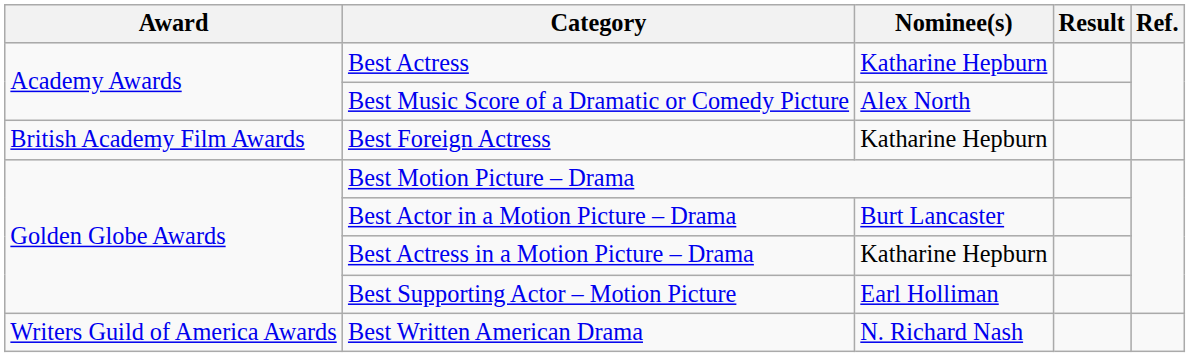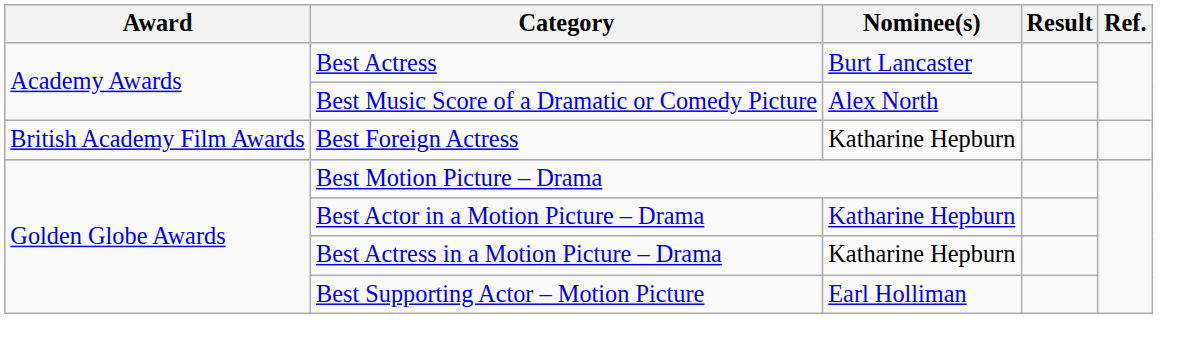Best Actress | Nominee(s): Katharine Hepburn -> Burt Lancaster
Best Actor in a Motion Picture – Drama | Nominee(s): Burt Lancaster -> Katharine Hepburn
- row: Writers Guild of America Awards | Best Written American Drama | N. Richard Nash
